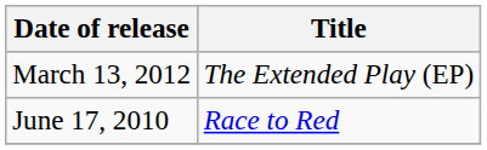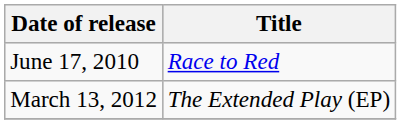rows swapped: June 17, 2010 <-> March 13, 2012
